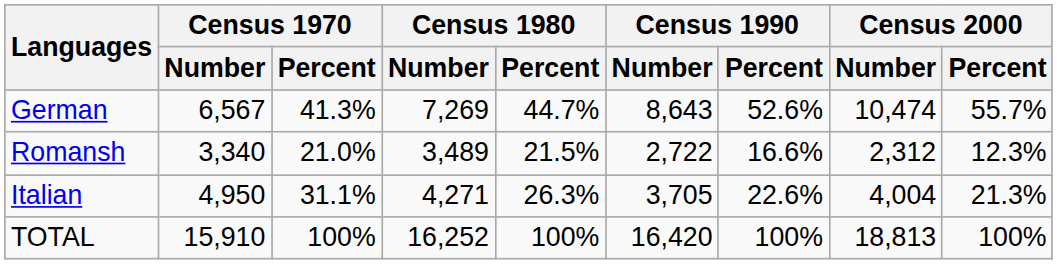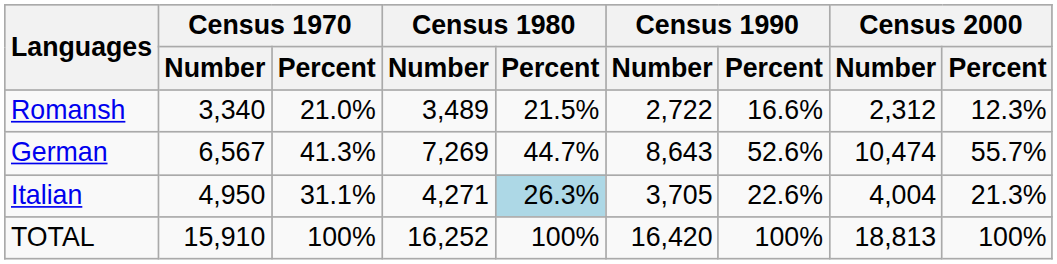rows swapped: German <-> Romansh
Italian | Census 1980 / Percent: no background -> lightblue background
